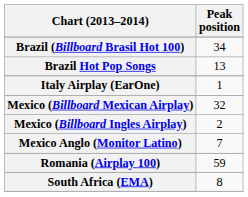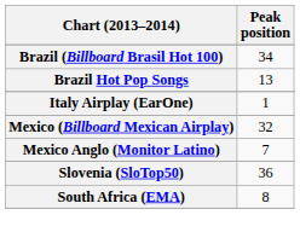- row: Mexico (Billboard Ingles Airplay) | 2
- row: Romania (Airplay 100) | 59
+ row: Slovenia (SloTop50) | 36
